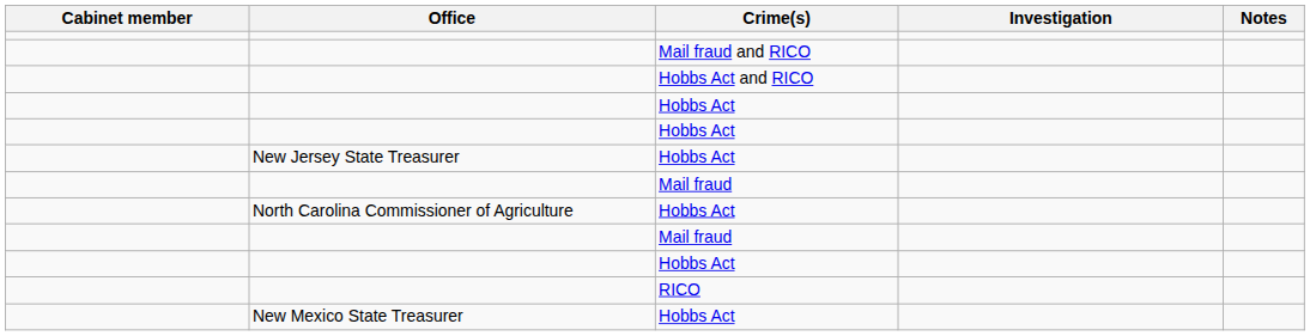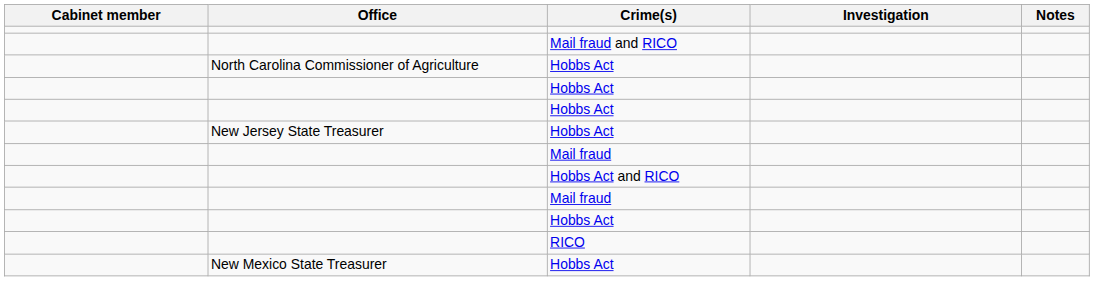rows swapped: Hobbs Act and RICO <-> North Carolina Commissioner of Agriculture / Hobbs Act
